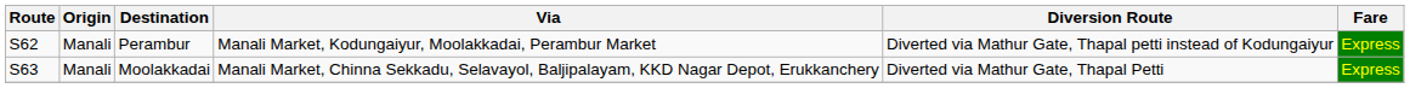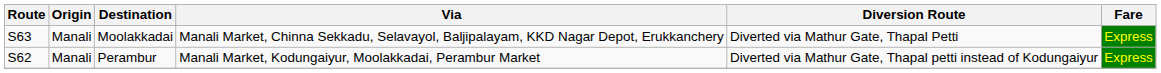rows swapped: Perambur <-> Moolakkadai
